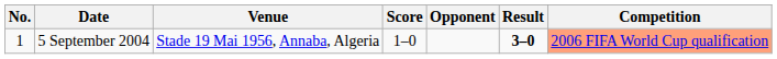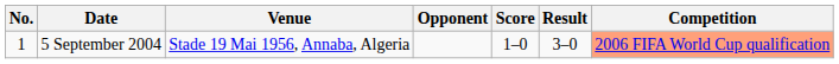columns swapped: Opponent <-> Score
5 September 2004 | Result: bold -> normal
